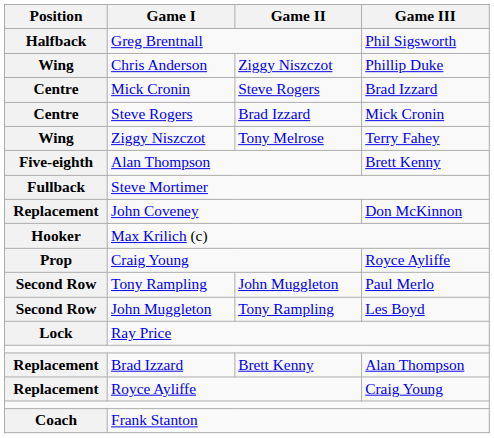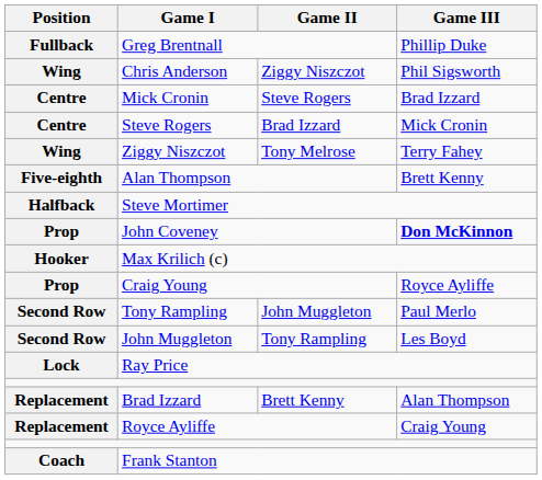Greg Brentnall | Position: Halfback -> Fullback
Greg Brentnall | Game III: Phil Sigsworth -> Phillip Duke
Chris Anderson | Game III: Phillip Duke -> Phil Sigsworth
Steve Mortimer | Position: Fullback -> Halfback
John Coveney | Position: Replacement -> Prop
John Coveney | Game III: normal -> bold
